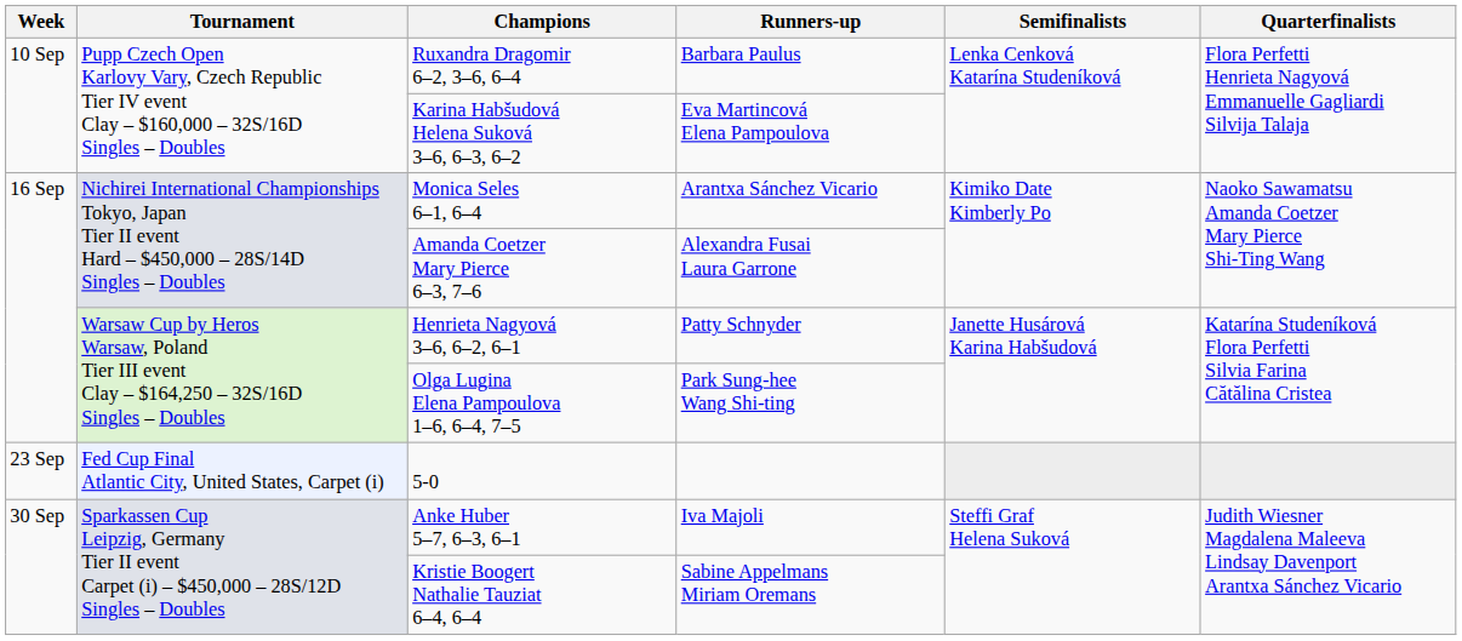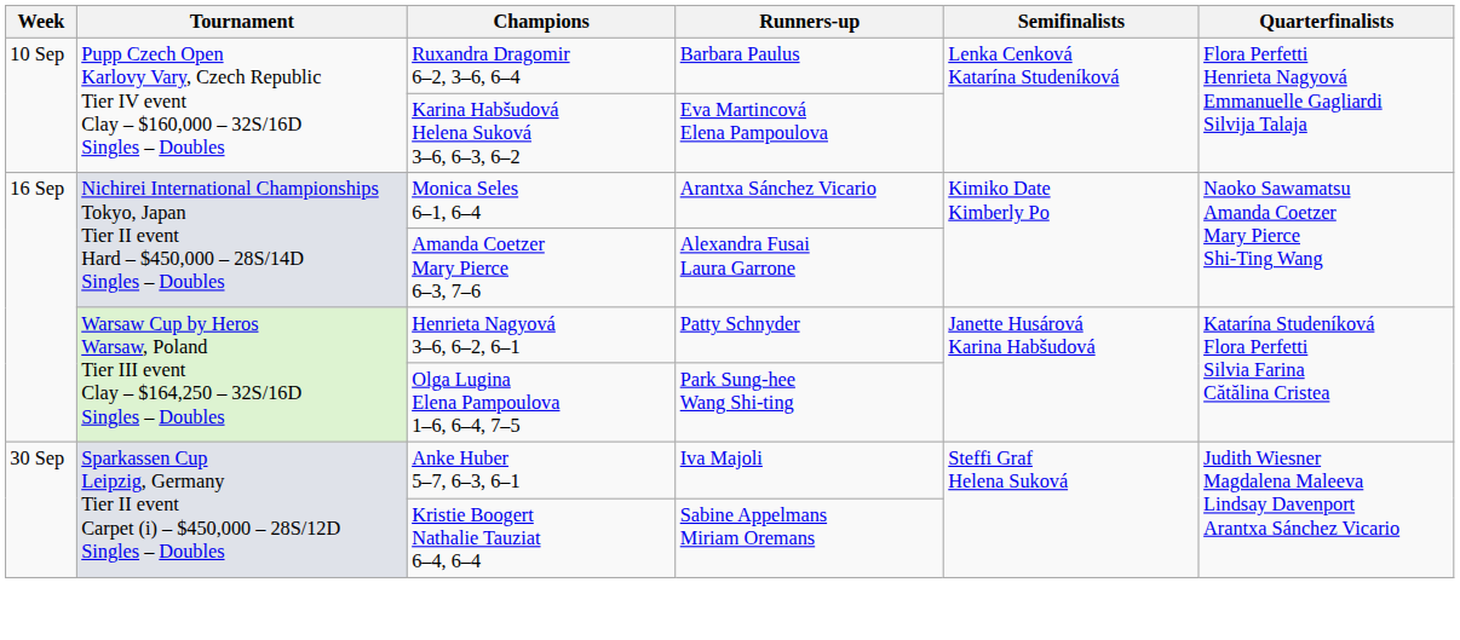- row: 23 Sep | Fed Cup Final Atlantic City, United States, Carpet (i) | 5-0
